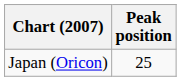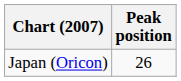Japan (Oricon) | Peak position: 25 -> 26
